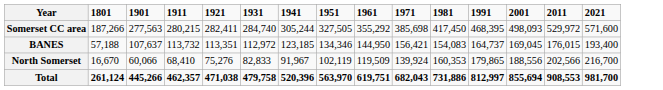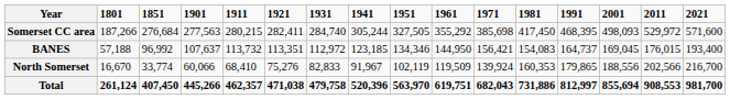+ column: 1851 | 276,684 | 96,992 | 33,774 | 407,450
